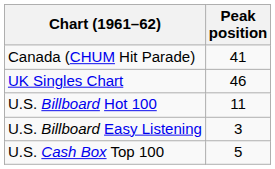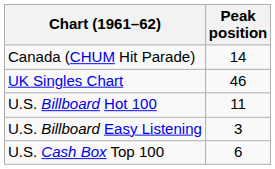Canada (CHUM Hit Parade) | Peak position: 41 -> 14
U.S. Cash Box Top 100 | Peak position: 5 -> 6
